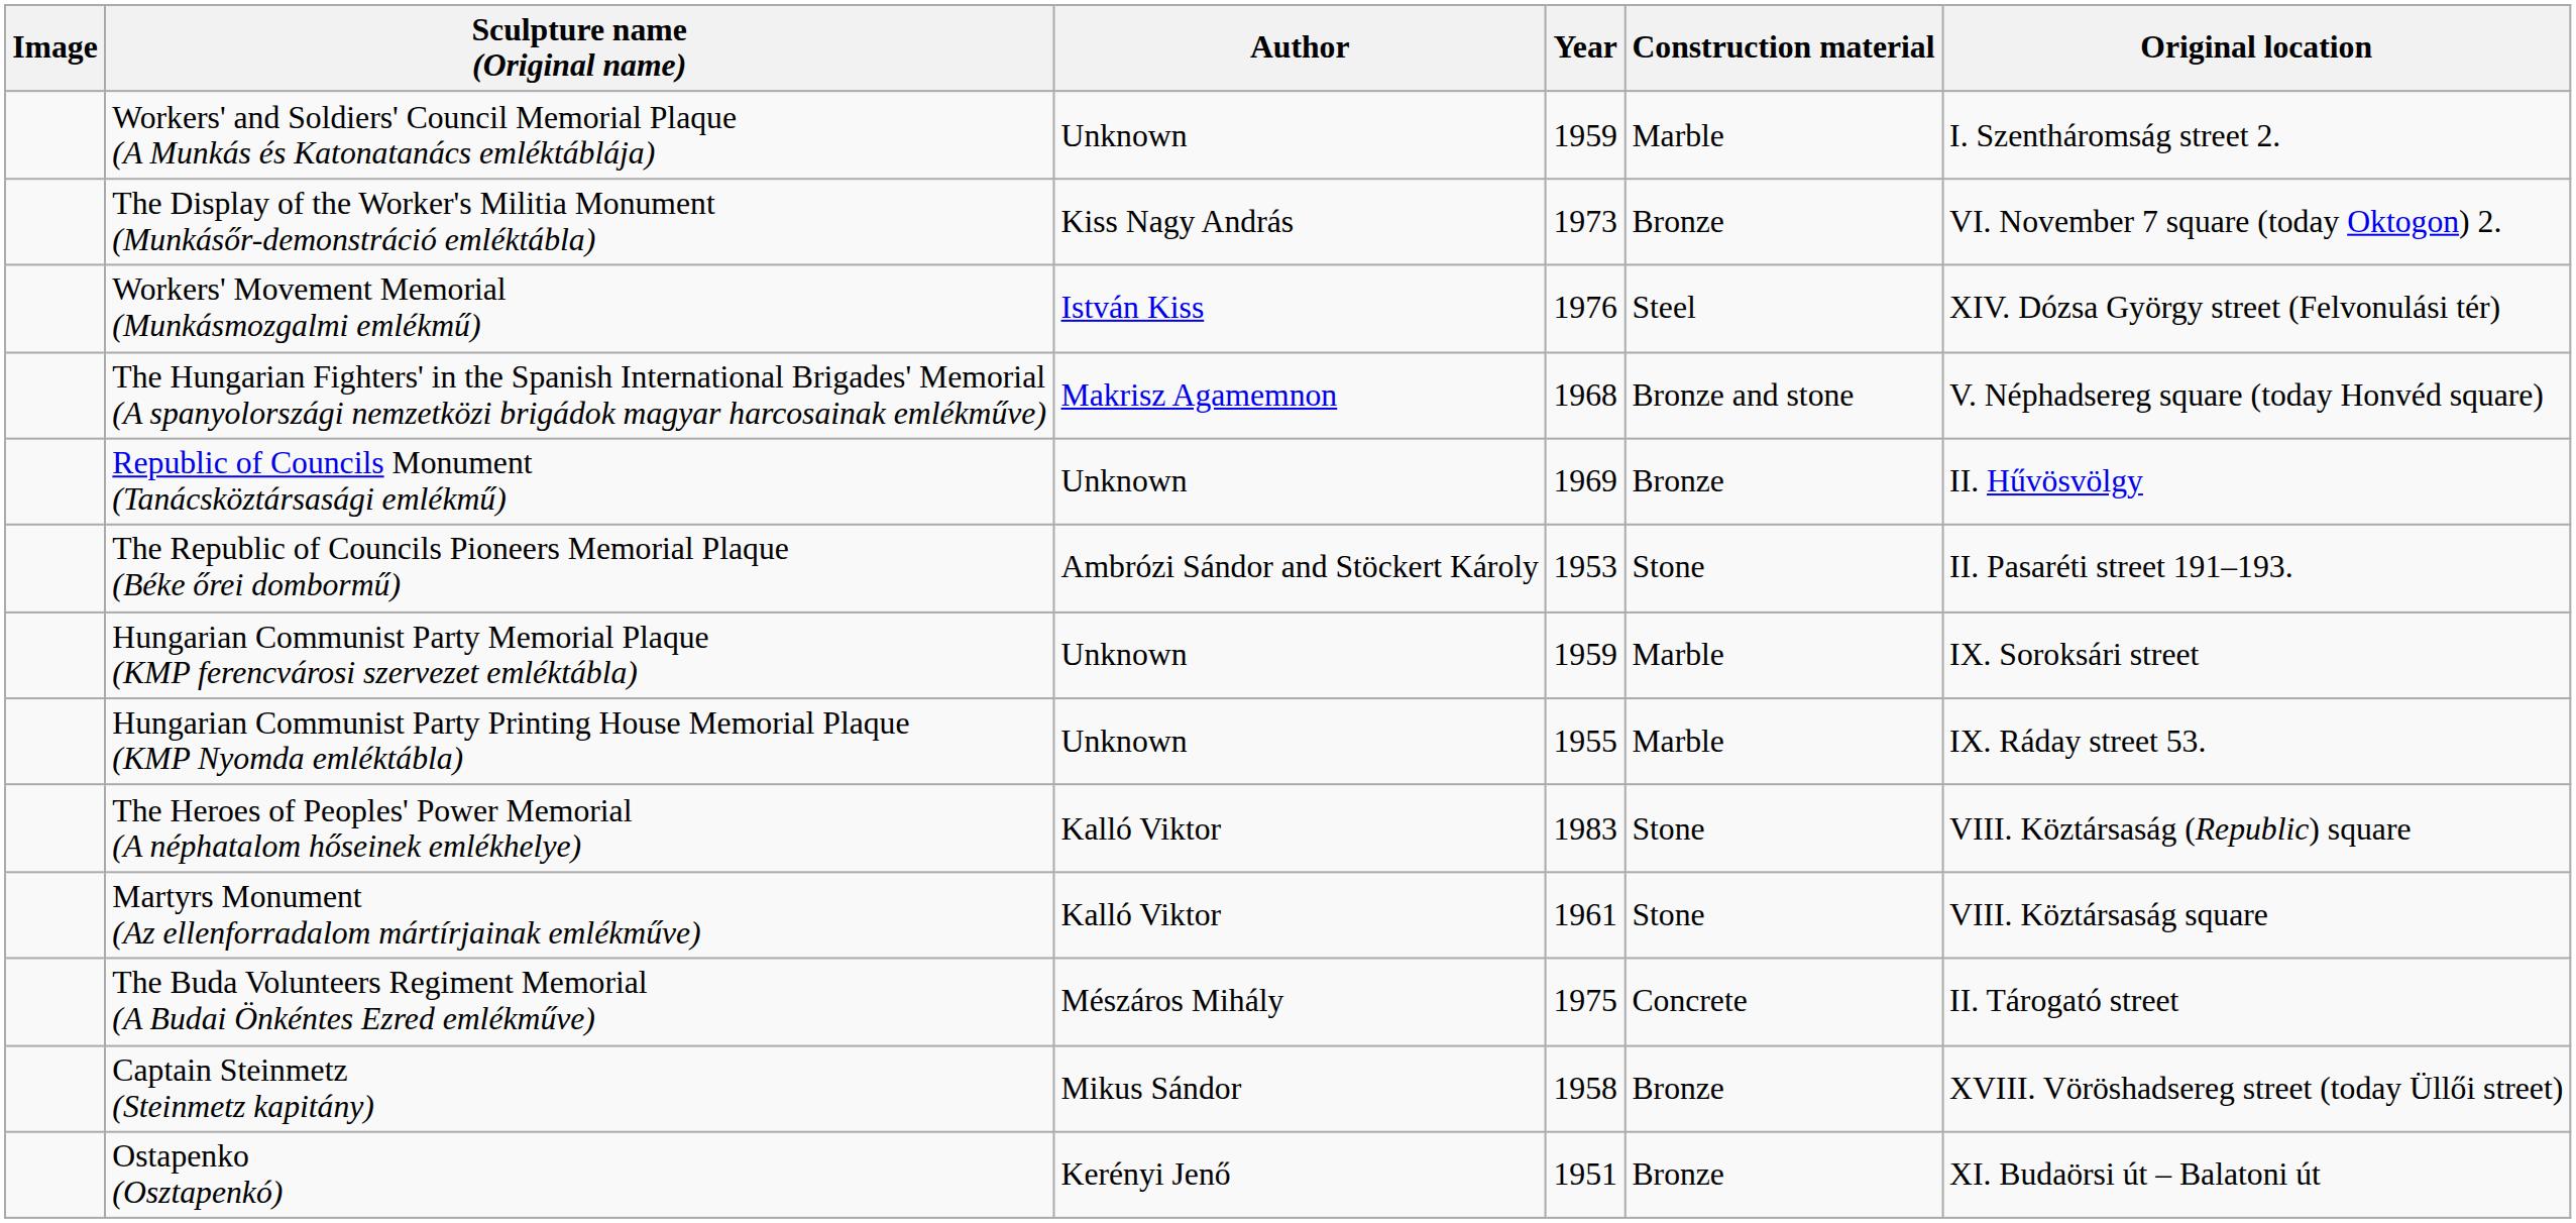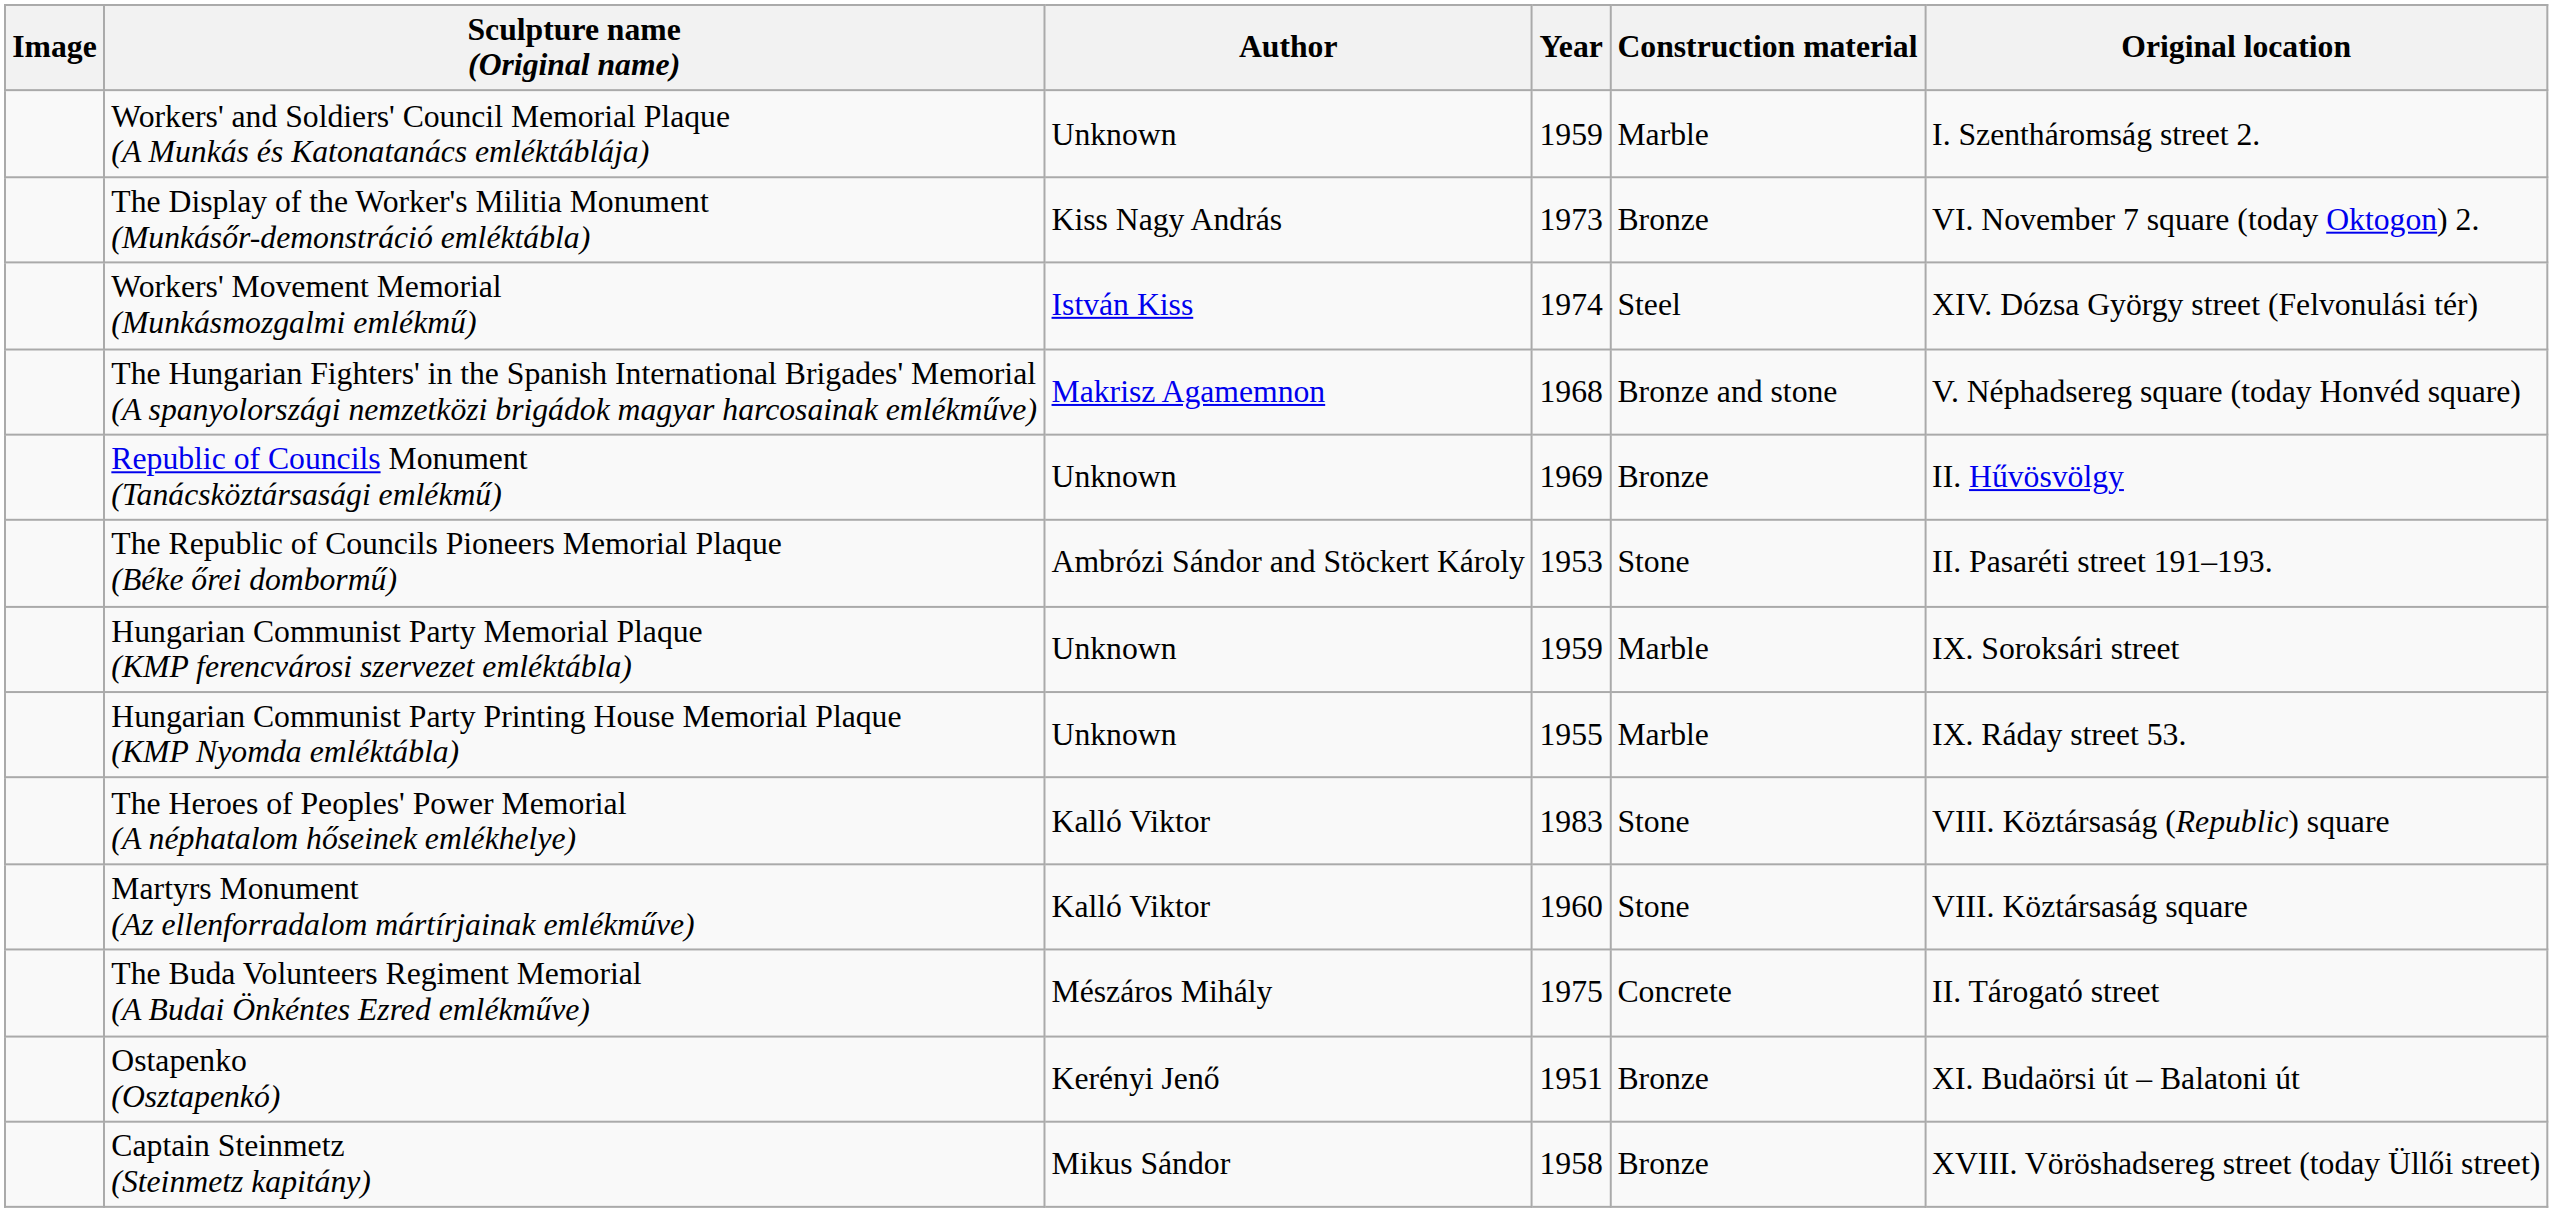Workers' Movement Memorial (Munkásmozgalmi emlékmű) | Year: 1976 -> 1974
Martyrs Monument (Az ellenforradalom mártírjainak emlékműve) | Year: 1961 -> 1960
rows swapped: Ostapenko (Osztapenkó) <-> Captain Steinmetz (Steinmetz kapitány)
